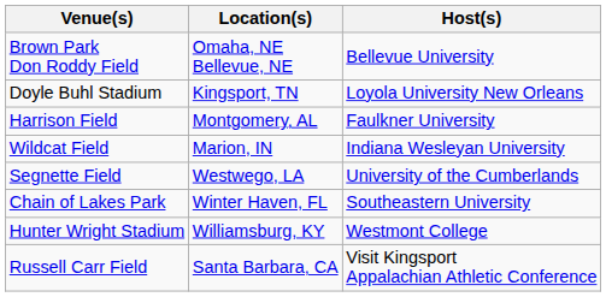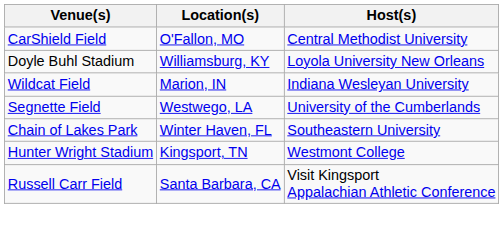- row: Brown Park Don Roddy Field | Omaha, NE Bellevue, NE | Bellevue University
+ row: CarShield Field | O'Fallon, MO | Central Methodist University
Doyle Buhl Stadium | Location(s): Kingsport, TN -> Williamsburg, KY
- row: Harrison Field | Montgomery, AL | Faulkner University
Hunter Wright Stadium | Location(s): Williamsburg, KY -> Kingsport, TN
